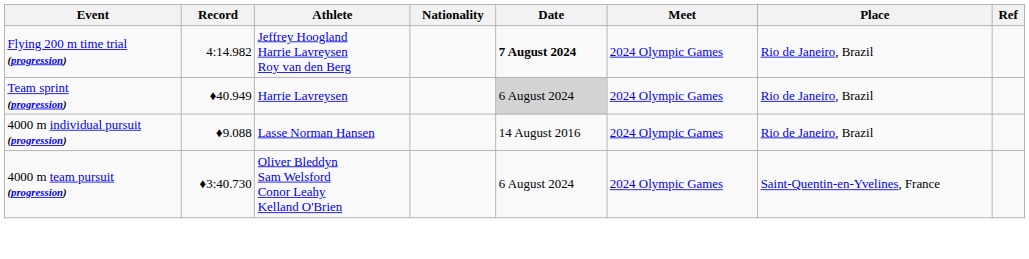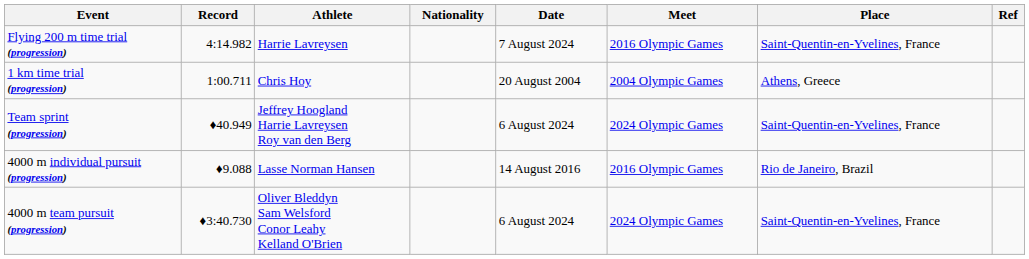Flying 200 m time trial (progression) | Athlete: Jeffrey Hoogland Harrie Lavreysen Roy van den Berg -> Harrie Lavreysen
Flying 200 m time trial (progression) | Date: bold -> normal
Flying 200 m time trial (progression) | Meet: 2024 Olympic Games -> 2016 Olympic Games
Flying 200 m time trial (progression) | Place: Rio de Janeiro, Brazil -> Saint-Quentin-en-Yvelines, France
+ row: 1 km time trial (progression) | 1:00.711 | Chris Hoy | 20 August 2004 | 2004 Olympic Games | Athens, Greece
Team sprint (progression) | Athlete: Harrie Lavreysen -> Jeffrey Hoogland Harrie Lavreysen Roy van den Berg
Team sprint (progression) | Date: lightgrey background -> no background
Team sprint (progression) | Place: Rio de Janeiro, Brazil -> Saint-Quentin-en-Yvelines, France
4000 m individual pursuit (progression) | Meet: 2024 Olympic Games -> 2016 Olympic Games
